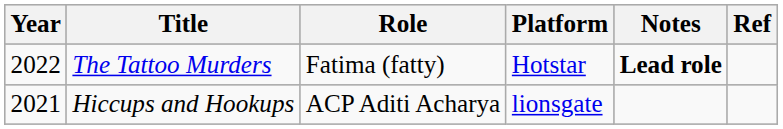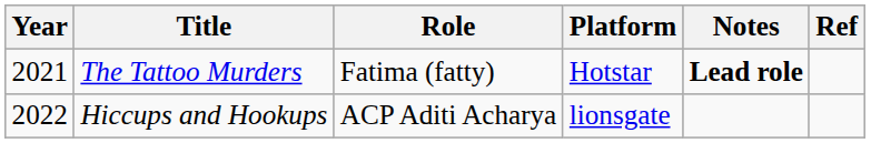The Tattoo Murders | Year: 2022 -> 2021
Hiccups and Hookups | Year: 2021 -> 2022
